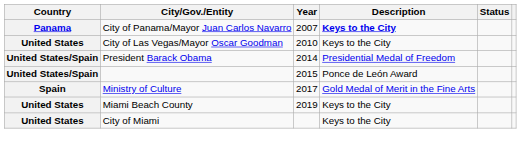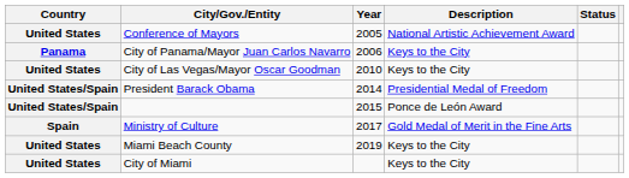+ row: United States | Conference of Mayors | 2005 | National Artistic Achievement Award
City of Panama/Mayor Juan Carlos Navarro | Year: 2007 -> 2006
City of Panama/Mayor Juan Carlos Navarro | Description: bold -> normal
